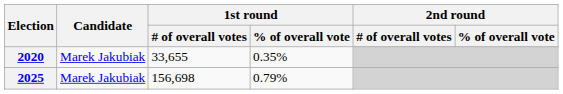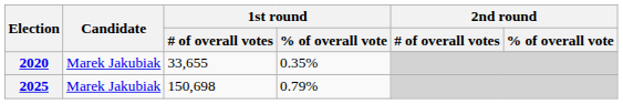2025 | 1st round / # of overall votes: 156,698 -> 150,698
